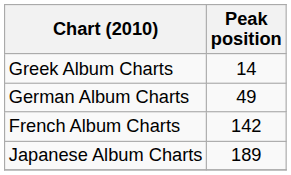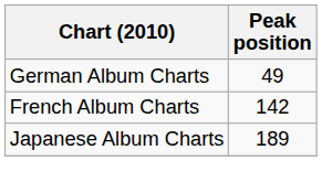- row: Greek Album Charts | 14
